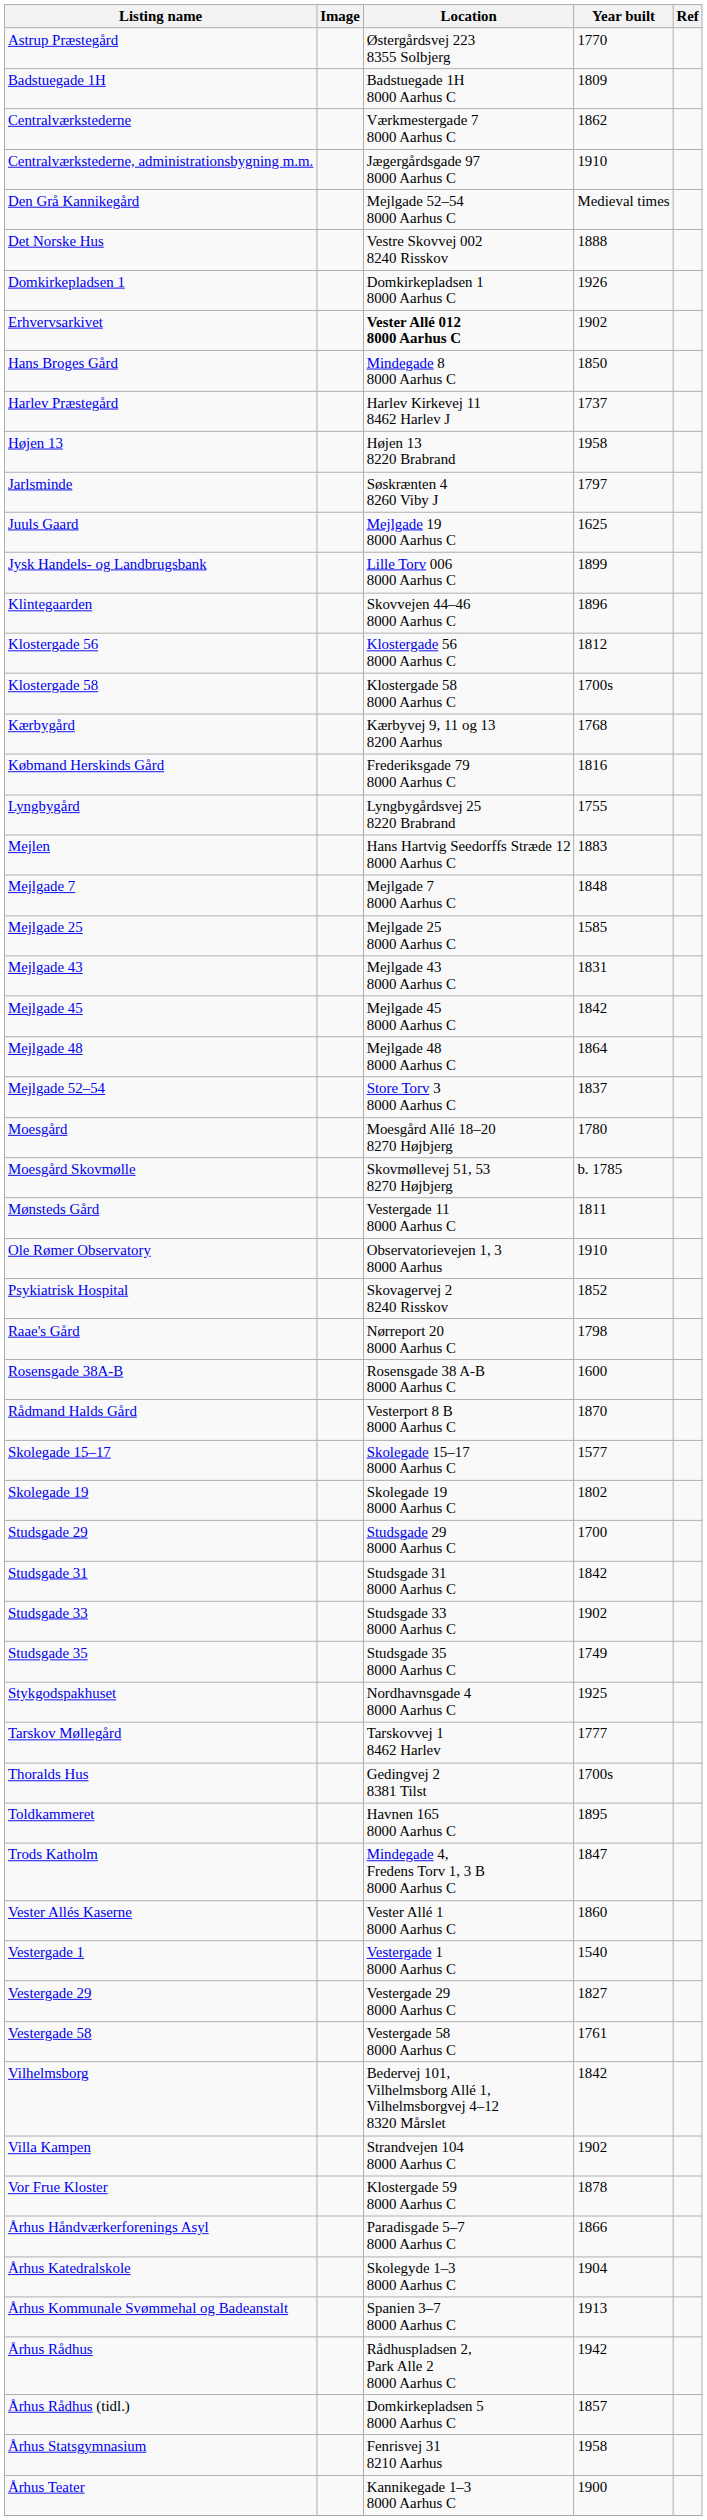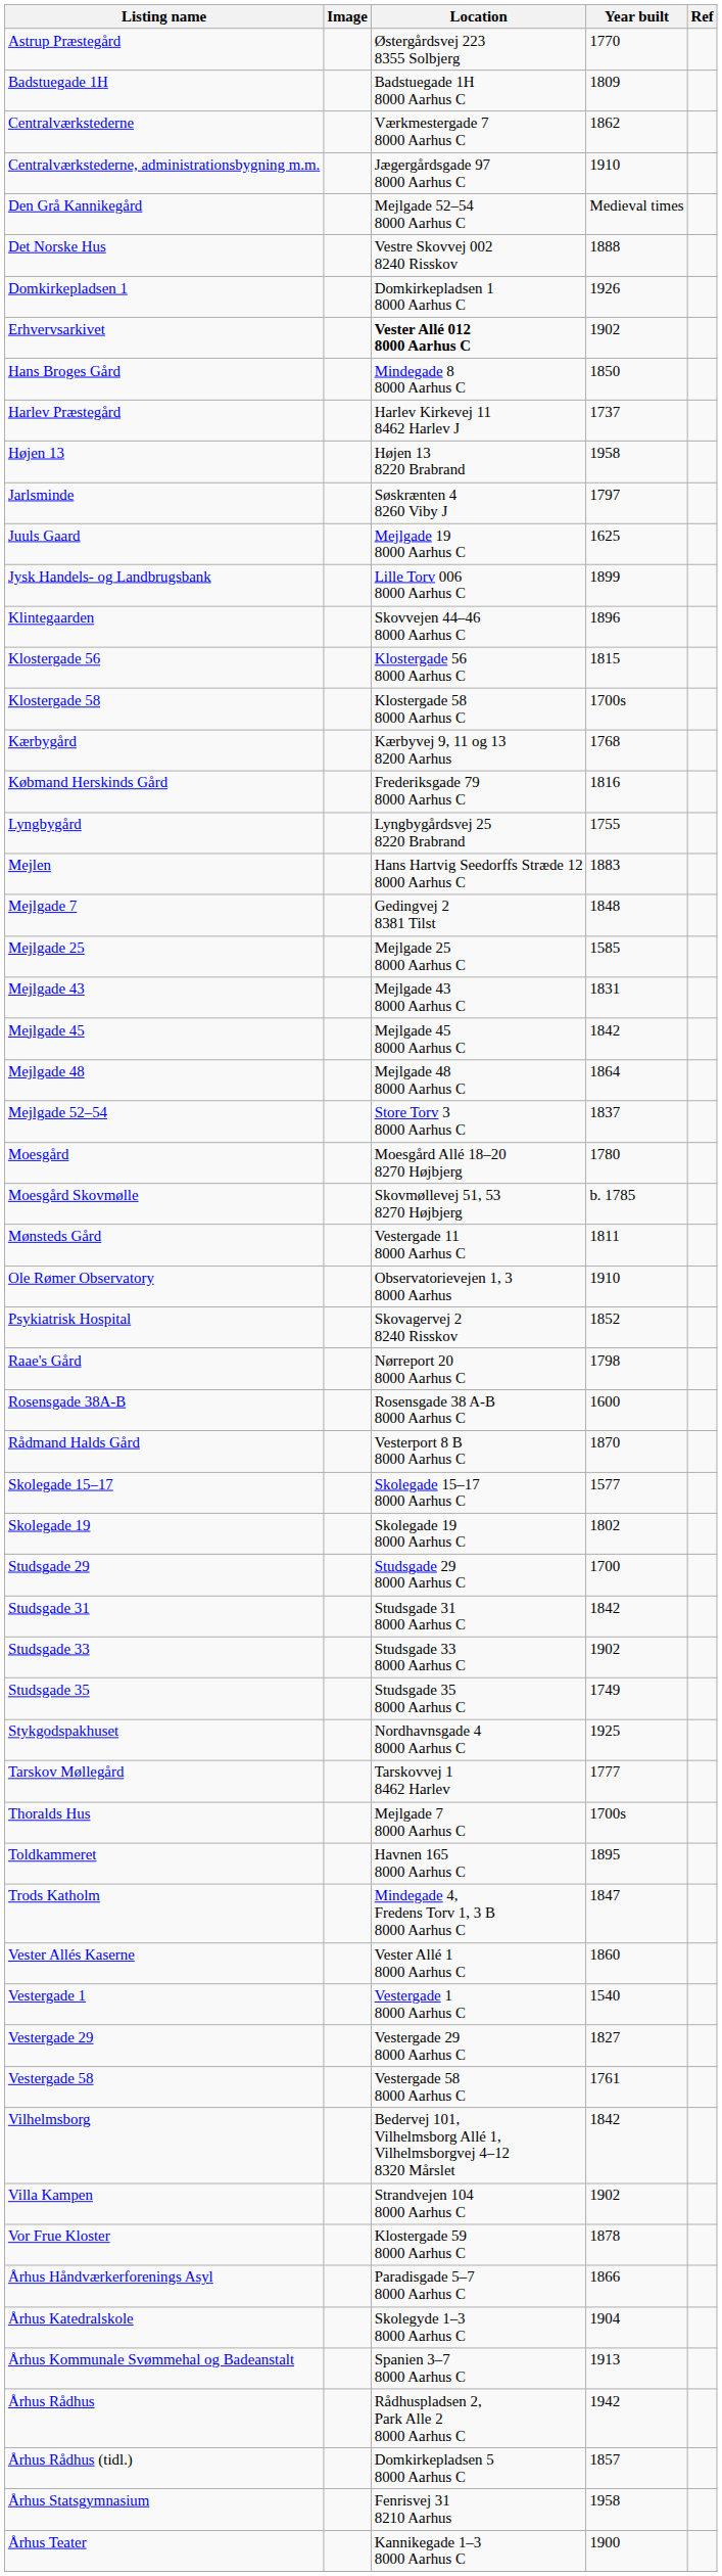Klostergade 56 | Year built: 1812 -> 1815
Mejlgade 7 | Location: Mejlgade 7 8000 Aarhus C -> Gedingvej 2 8381 Tilst
Thoralds Hus | Location: Gedingvej 2 8381 Tilst -> Mejlgade 7 8000 Aarhus C
